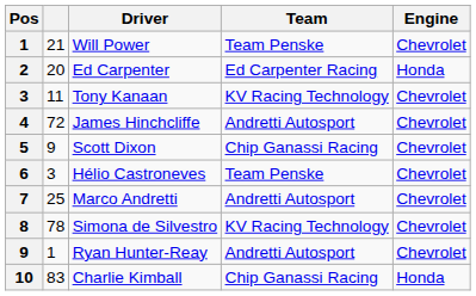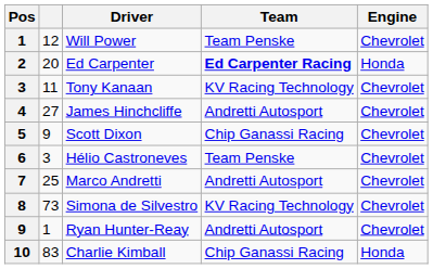Will Power | column 2: 21 -> 12
Ed Carpenter | Team: normal -> bold
James Hinchcliffe | column 2: 72 -> 27
Simona de Silvestro | column 2: 78 -> 73
